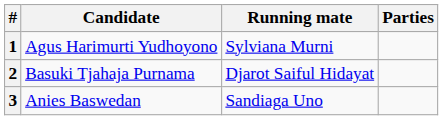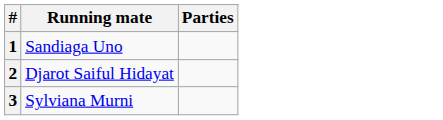- column: Candidate | Agus Harimurti Yudhoyono | Basuki Tjahaja Purnama | Anies Baswedan
1 | Running mate: Sylviana Murni -> Sandiaga Uno
3 | Running mate: Sandiaga Uno -> Sylviana Murni
